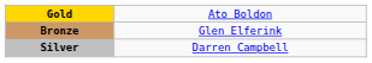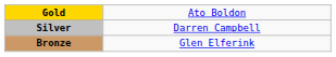rows swapped: Silver <-> Bronze
